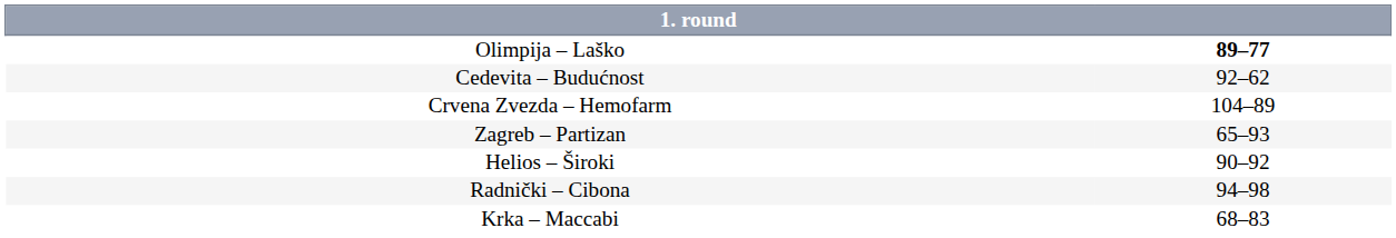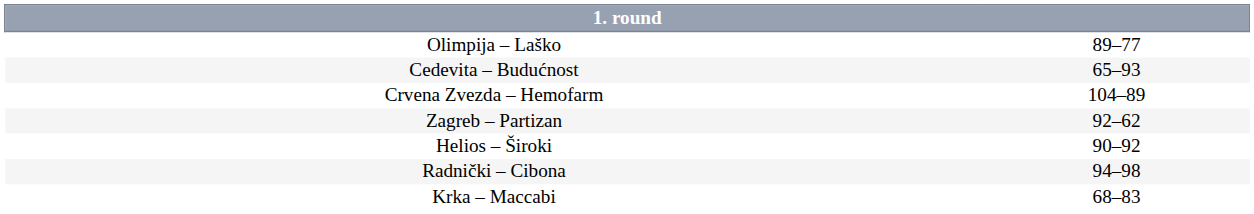Olimpija – Laško | column 2: bold -> normal
Cedevita – Budućnost | column 2: 92–62 -> 65–93
Zagreb – Partizan | column 2: 65–93 -> 92–62
